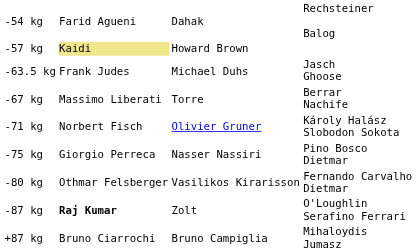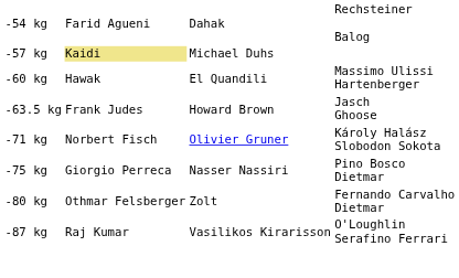-57 kg | column 3: Howard Brown -> Michael Duhs
+ row: -60 kg | Hawak | El Quandili | Massimo Ulissi Hartenberger
-63.5 kg | column 3: Michael Duhs -> Howard Brown
- row: -67 kg | Massimo Liberati | Torre | Berrar Nachife
-80 kg | column 3: Vasilikos Kirarisson -> Zolt
-87 kg | column 2: bold -> normal
-87 kg | column 3: Zolt -> Vasilikos Kirarisson
- row: +87 kg | Bruno Ciarrochi | Bruno Campiglia | Mihaloydis Jumasz
